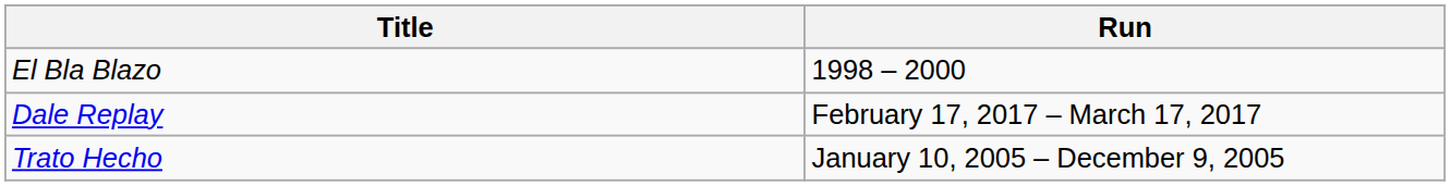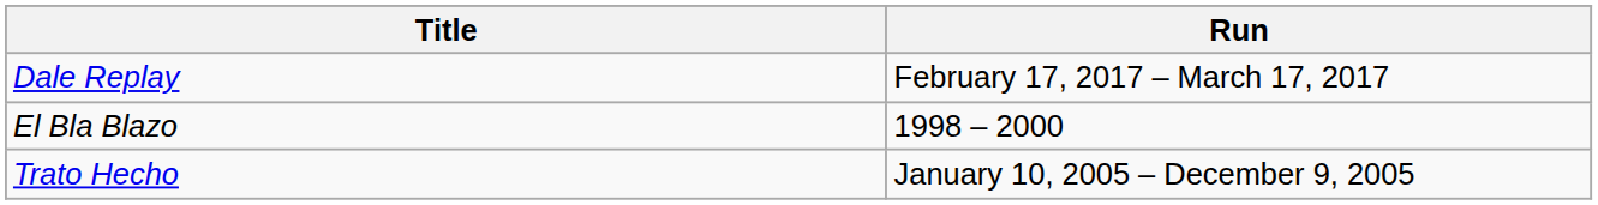rows swapped: Dale Replay <-> El Bla Blazo
